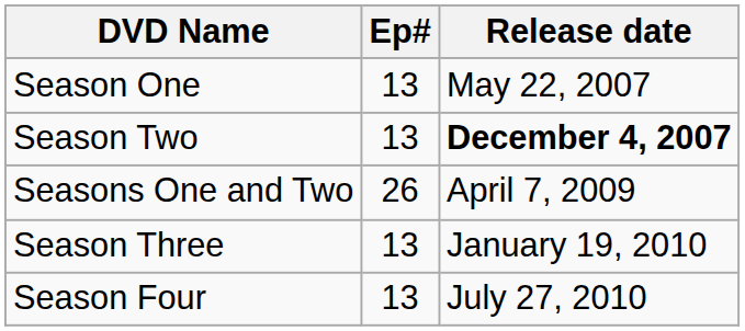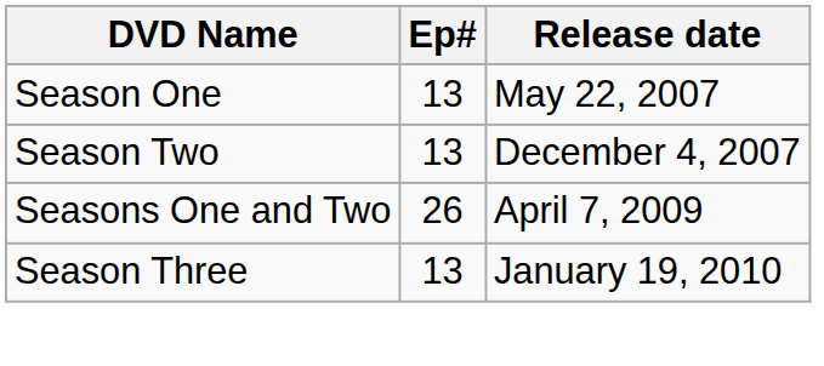Season Two | Release date: bold -> normal
- row: Season Four | 13 | July 27, 2010
